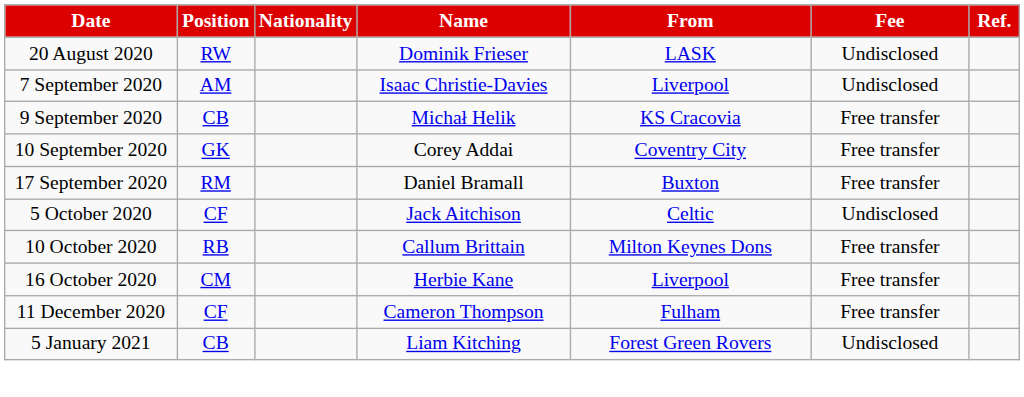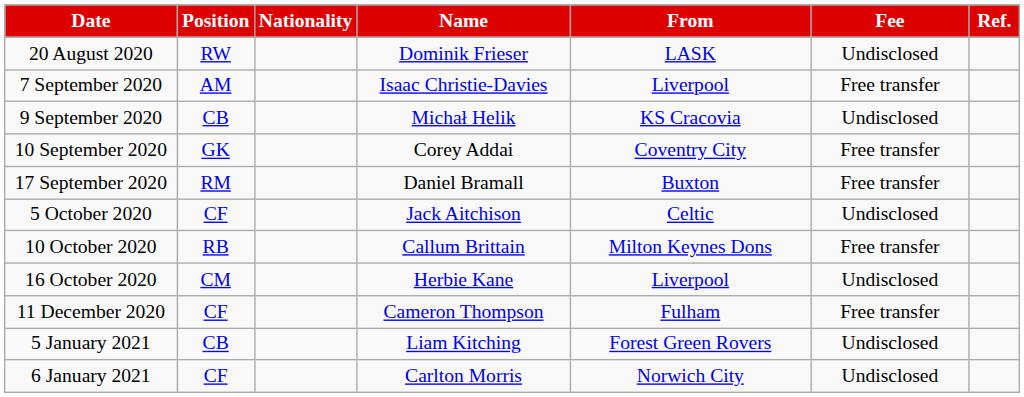7 September 2020 | Fee: Undisclosed -> Free transfer
9 September 2020 | Fee: Free transfer -> Undisclosed
16 October 2020 | Fee: Free transfer -> Undisclosed
+ row: 6 January 2021 | CF | Carlton Morris | Norwich City | Undisclosed
